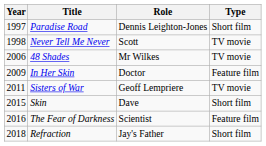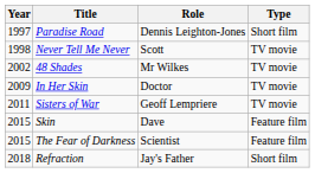48 Shades | Year: 2006 -> 2002
In Her Skin | Type: Feature film -> TV movie
Skin | Type: Short film -> Feature film
The Fear of Darkness | Year: 2016 -> 2015
